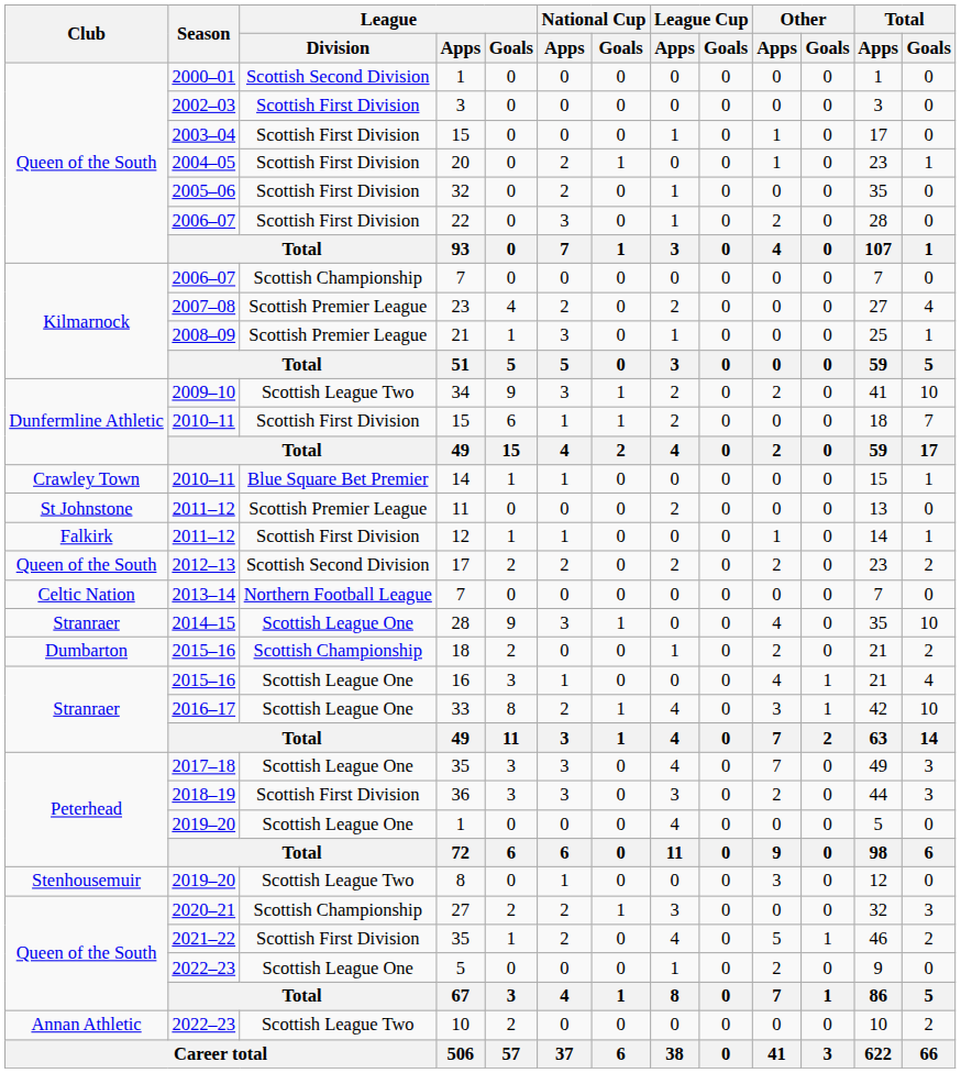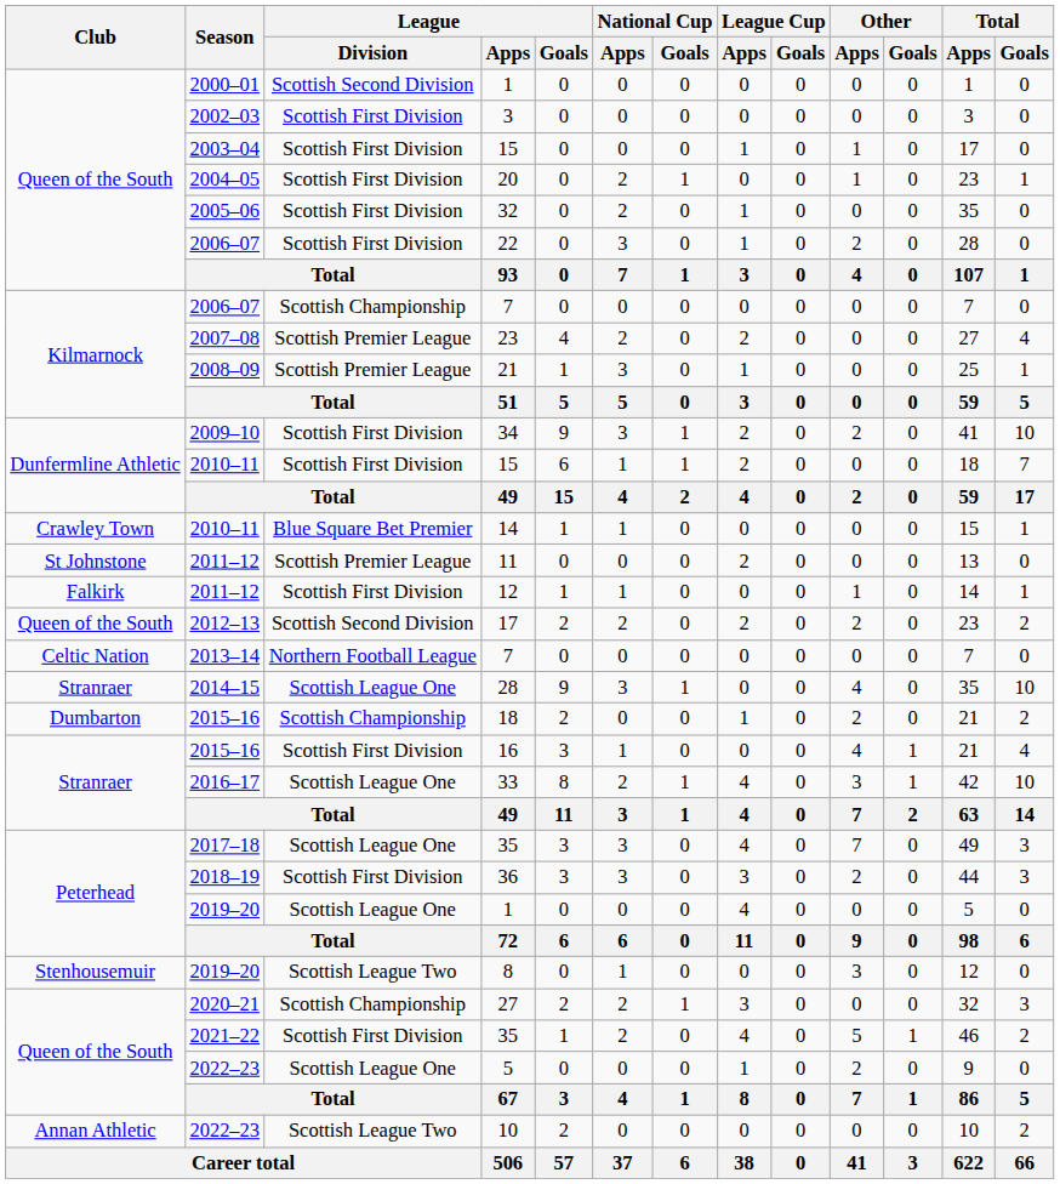34 | League / Division: Scottish League Two -> Scottish First Division
16 | League / Division: Scottish League One -> Scottish First Division
